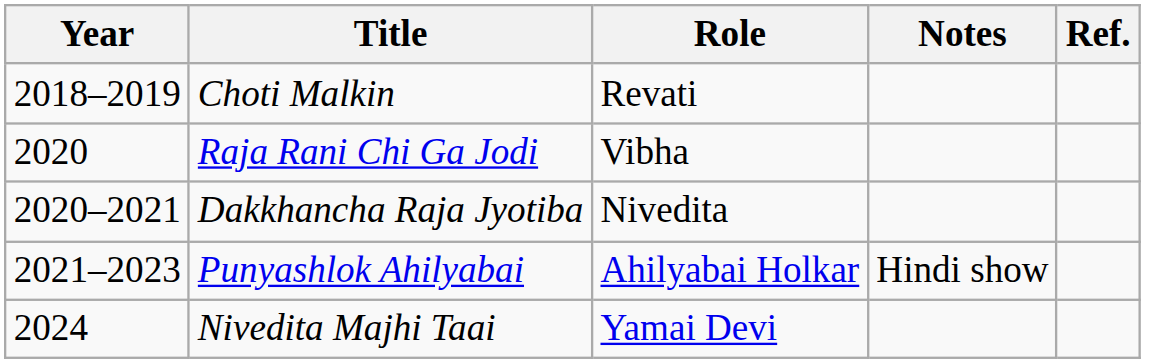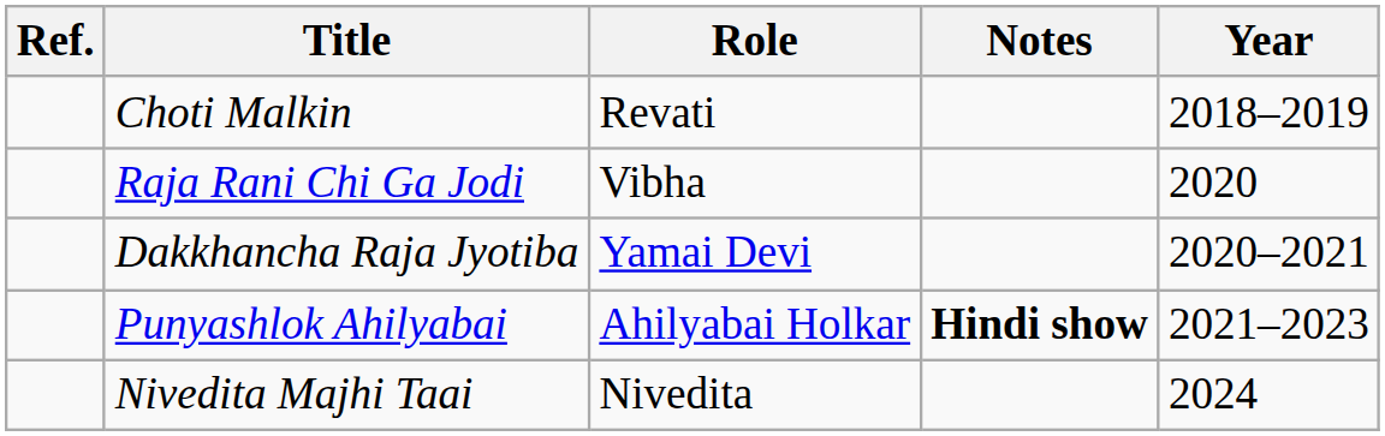columns swapped: Year <-> Ref.
Dakkhancha Raja Jyotiba | Role: Nivedita -> Yamai Devi
Punyashlok Ahilyabai | Notes: normal -> bold
Nivedita Majhi Taai | Role: Yamai Devi -> Nivedita
